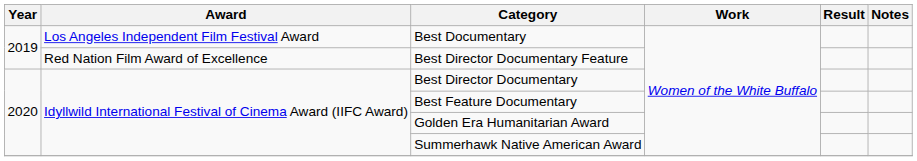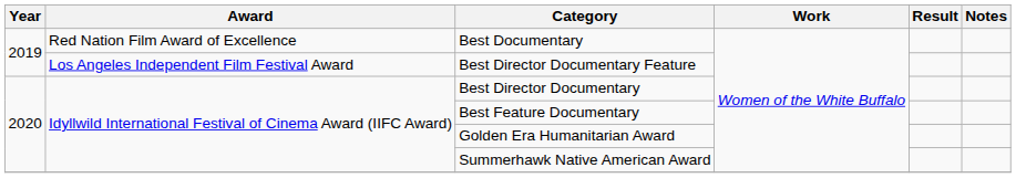Best Documentary | Award: Los Angeles Independent Film Festival Award -> Red Nation Film Award of Excellence
Best Director Documentary Feature | Award: Red Nation Film Award of Excellence -> Los Angeles Independent Film Festival Award
